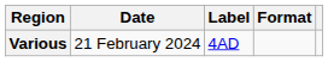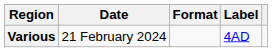columns swapped: Format <-> Label
